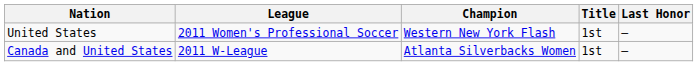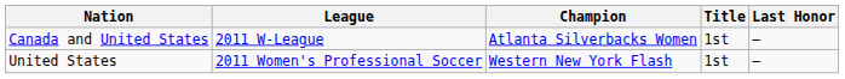rows swapped: Canada and United States <-> United States
